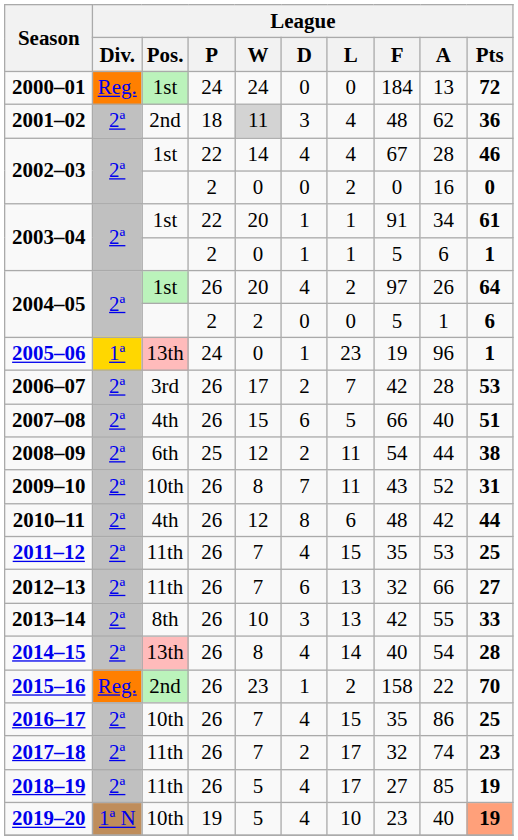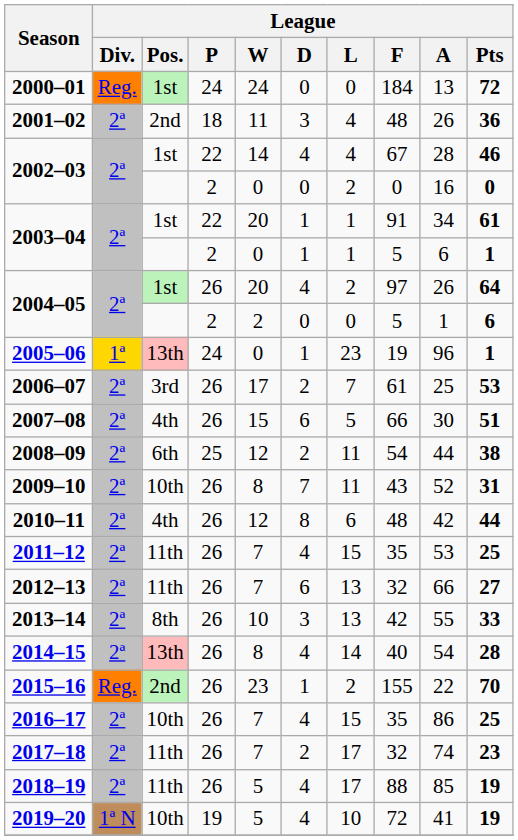2001–02 | League / W: lightgrey background -> no background
2001–02 | League / A: 62 -> 26
2006–07 | League / F: 42 -> 61
2006–07 | League / A: 28 -> 25
2007–08 | League / A: 40 -> 30
2015–16 | League / F: 158 -> 155
2018–19 | League / F: 27 -> 88
2019–20 | League / F: 23 -> 72
2019–20 | League / A: 40 -> 41
2019–20 | League / Pts: lightsalmon background -> no background
